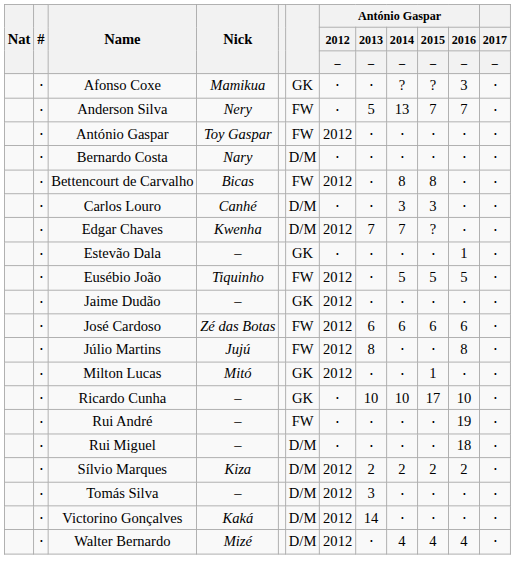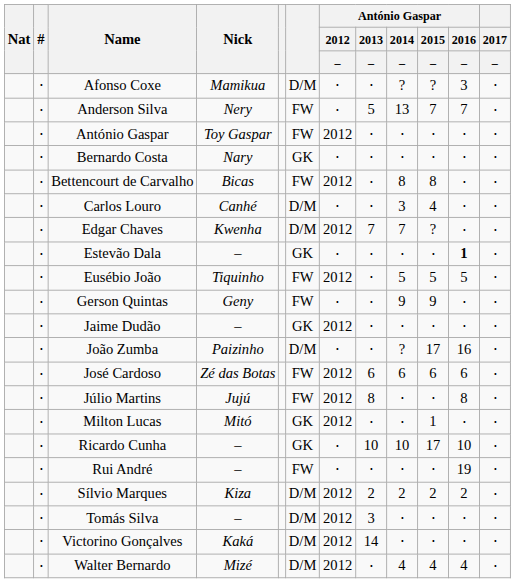Afonso Coxe | column 6: GK -> D/M
Bernardo Costa | column 6: D/M -> GK
Carlos Louro | António Gaspar / 2015 / –: 3 -> 4
Estevão Dala | António Gaspar / 2016 / –: normal -> bold
+ row: ⋅ | Gerson Quintas | Geny | FW | ⋅ | ⋅ | 9 | 9 | ⋅ | ⋅
+ row: ⋅ | João Zumba | Paizinho | D/M | ⋅ | ⋅ | ? | 17 | 16 | ⋅
- row: ⋅ | Rui Miguel | – | D/M | ⋅ | ⋅ | ⋅ | ⋅ | 18 | ⋅
